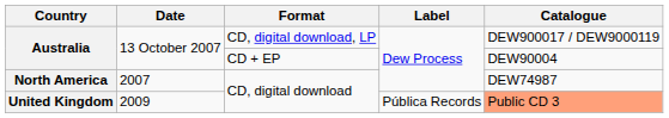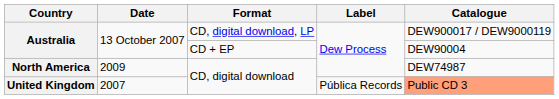North America | Date: 2007 -> 2009
United Kingdom | Date: 2009 -> 2007
